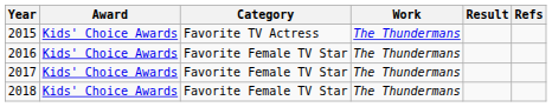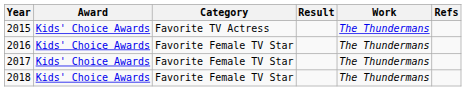columns swapped: Work <-> Result
